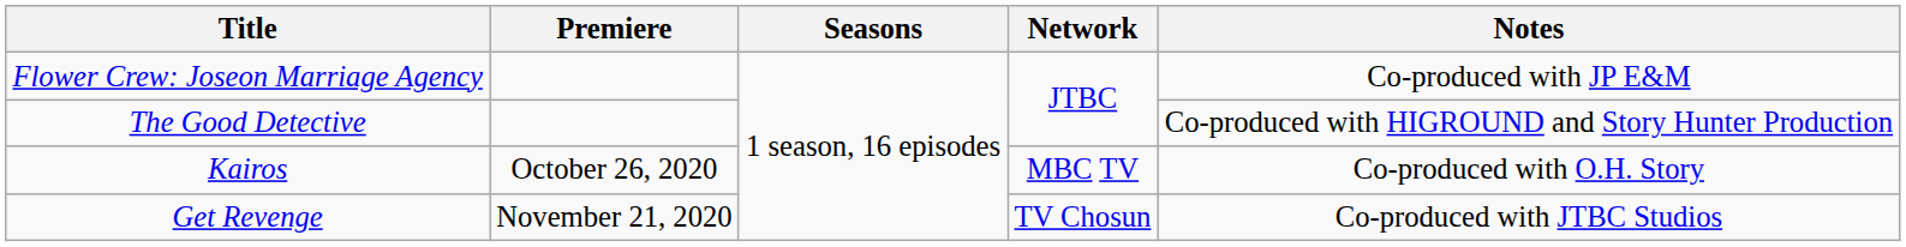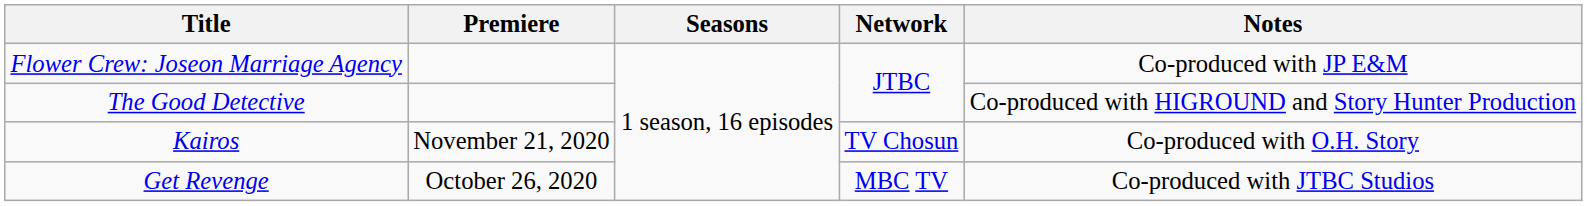Kairos | Premiere: October 26, 2020 -> November 21, 2020
Kairos | Network: MBC TV -> TV Chosun
Get Revenge | Premiere: November 21, 2020 -> October 26, 2020
Get Revenge | Network: TV Chosun -> MBC TV
